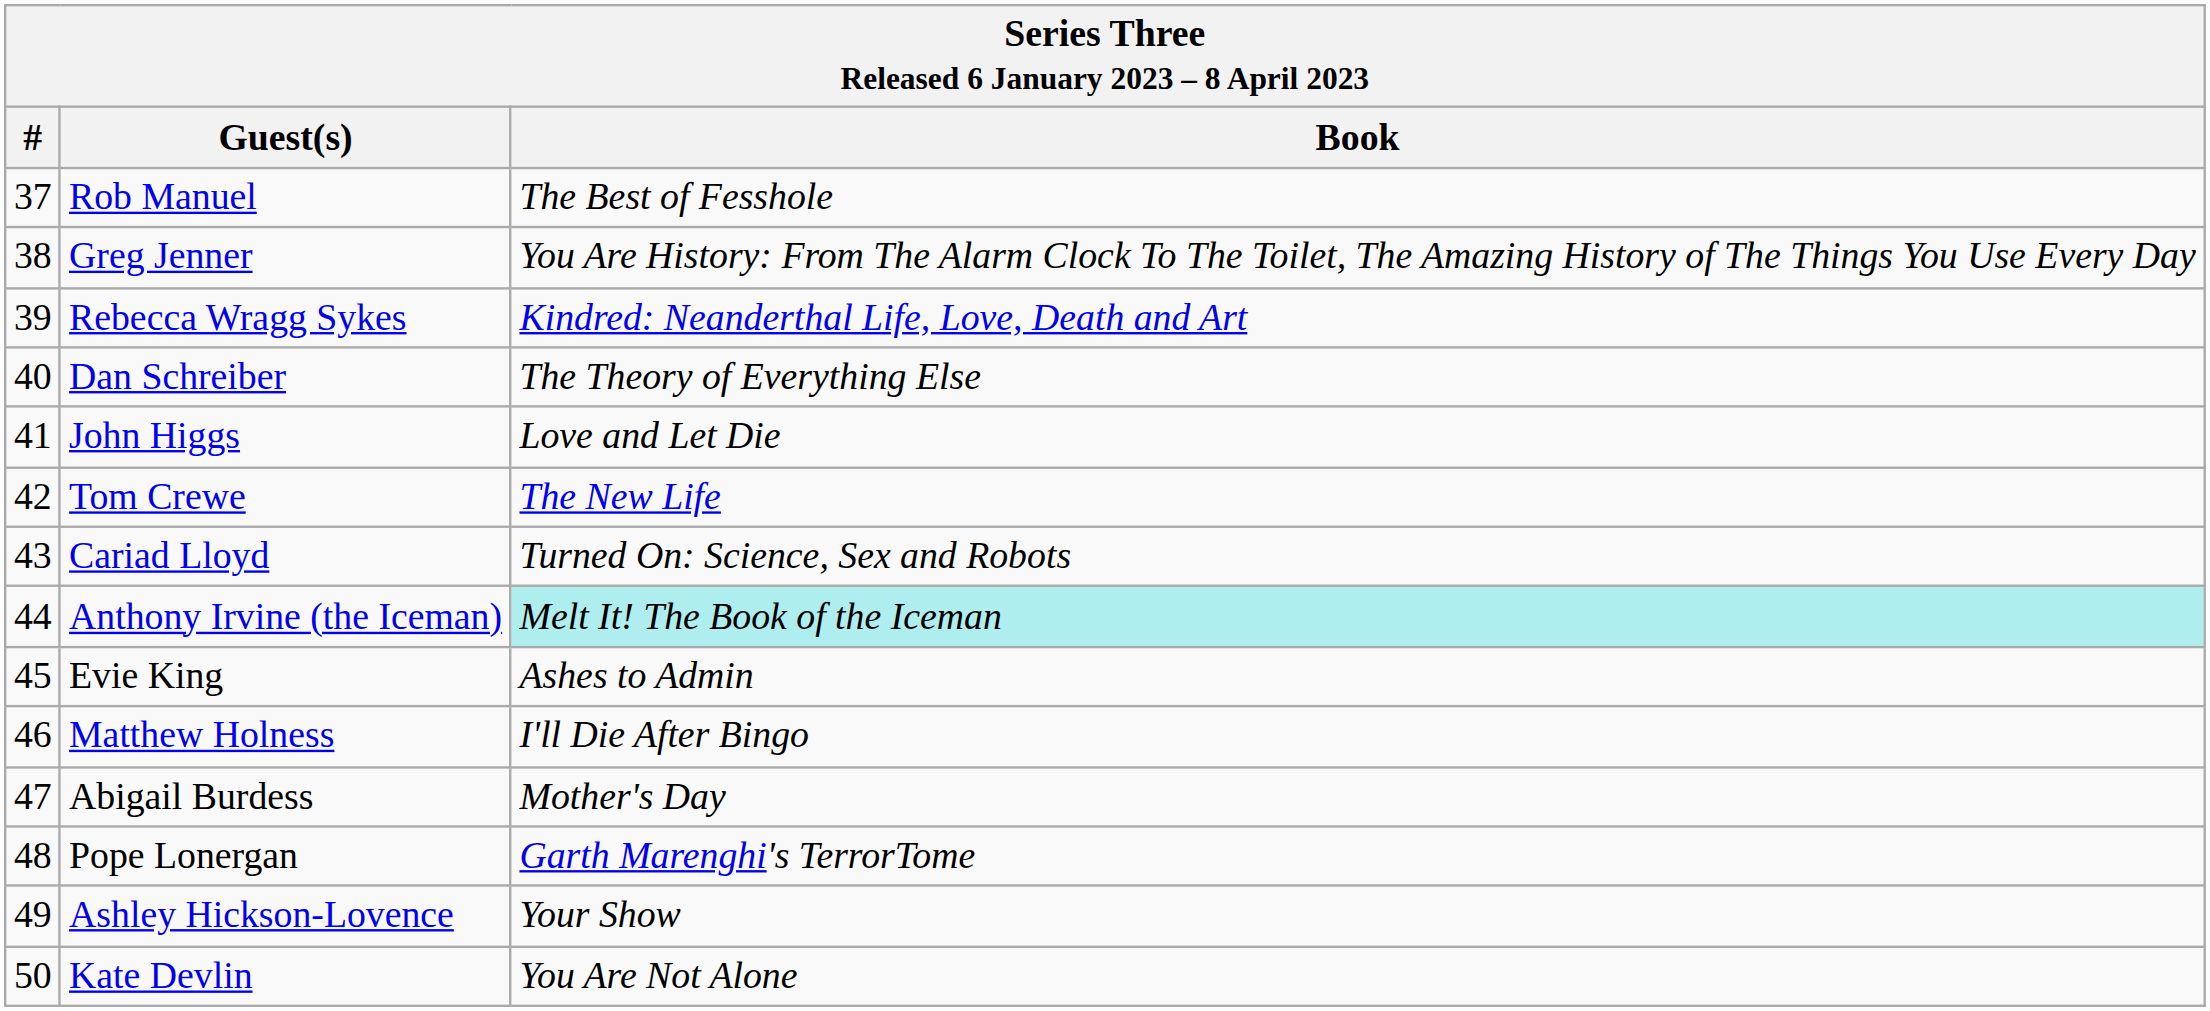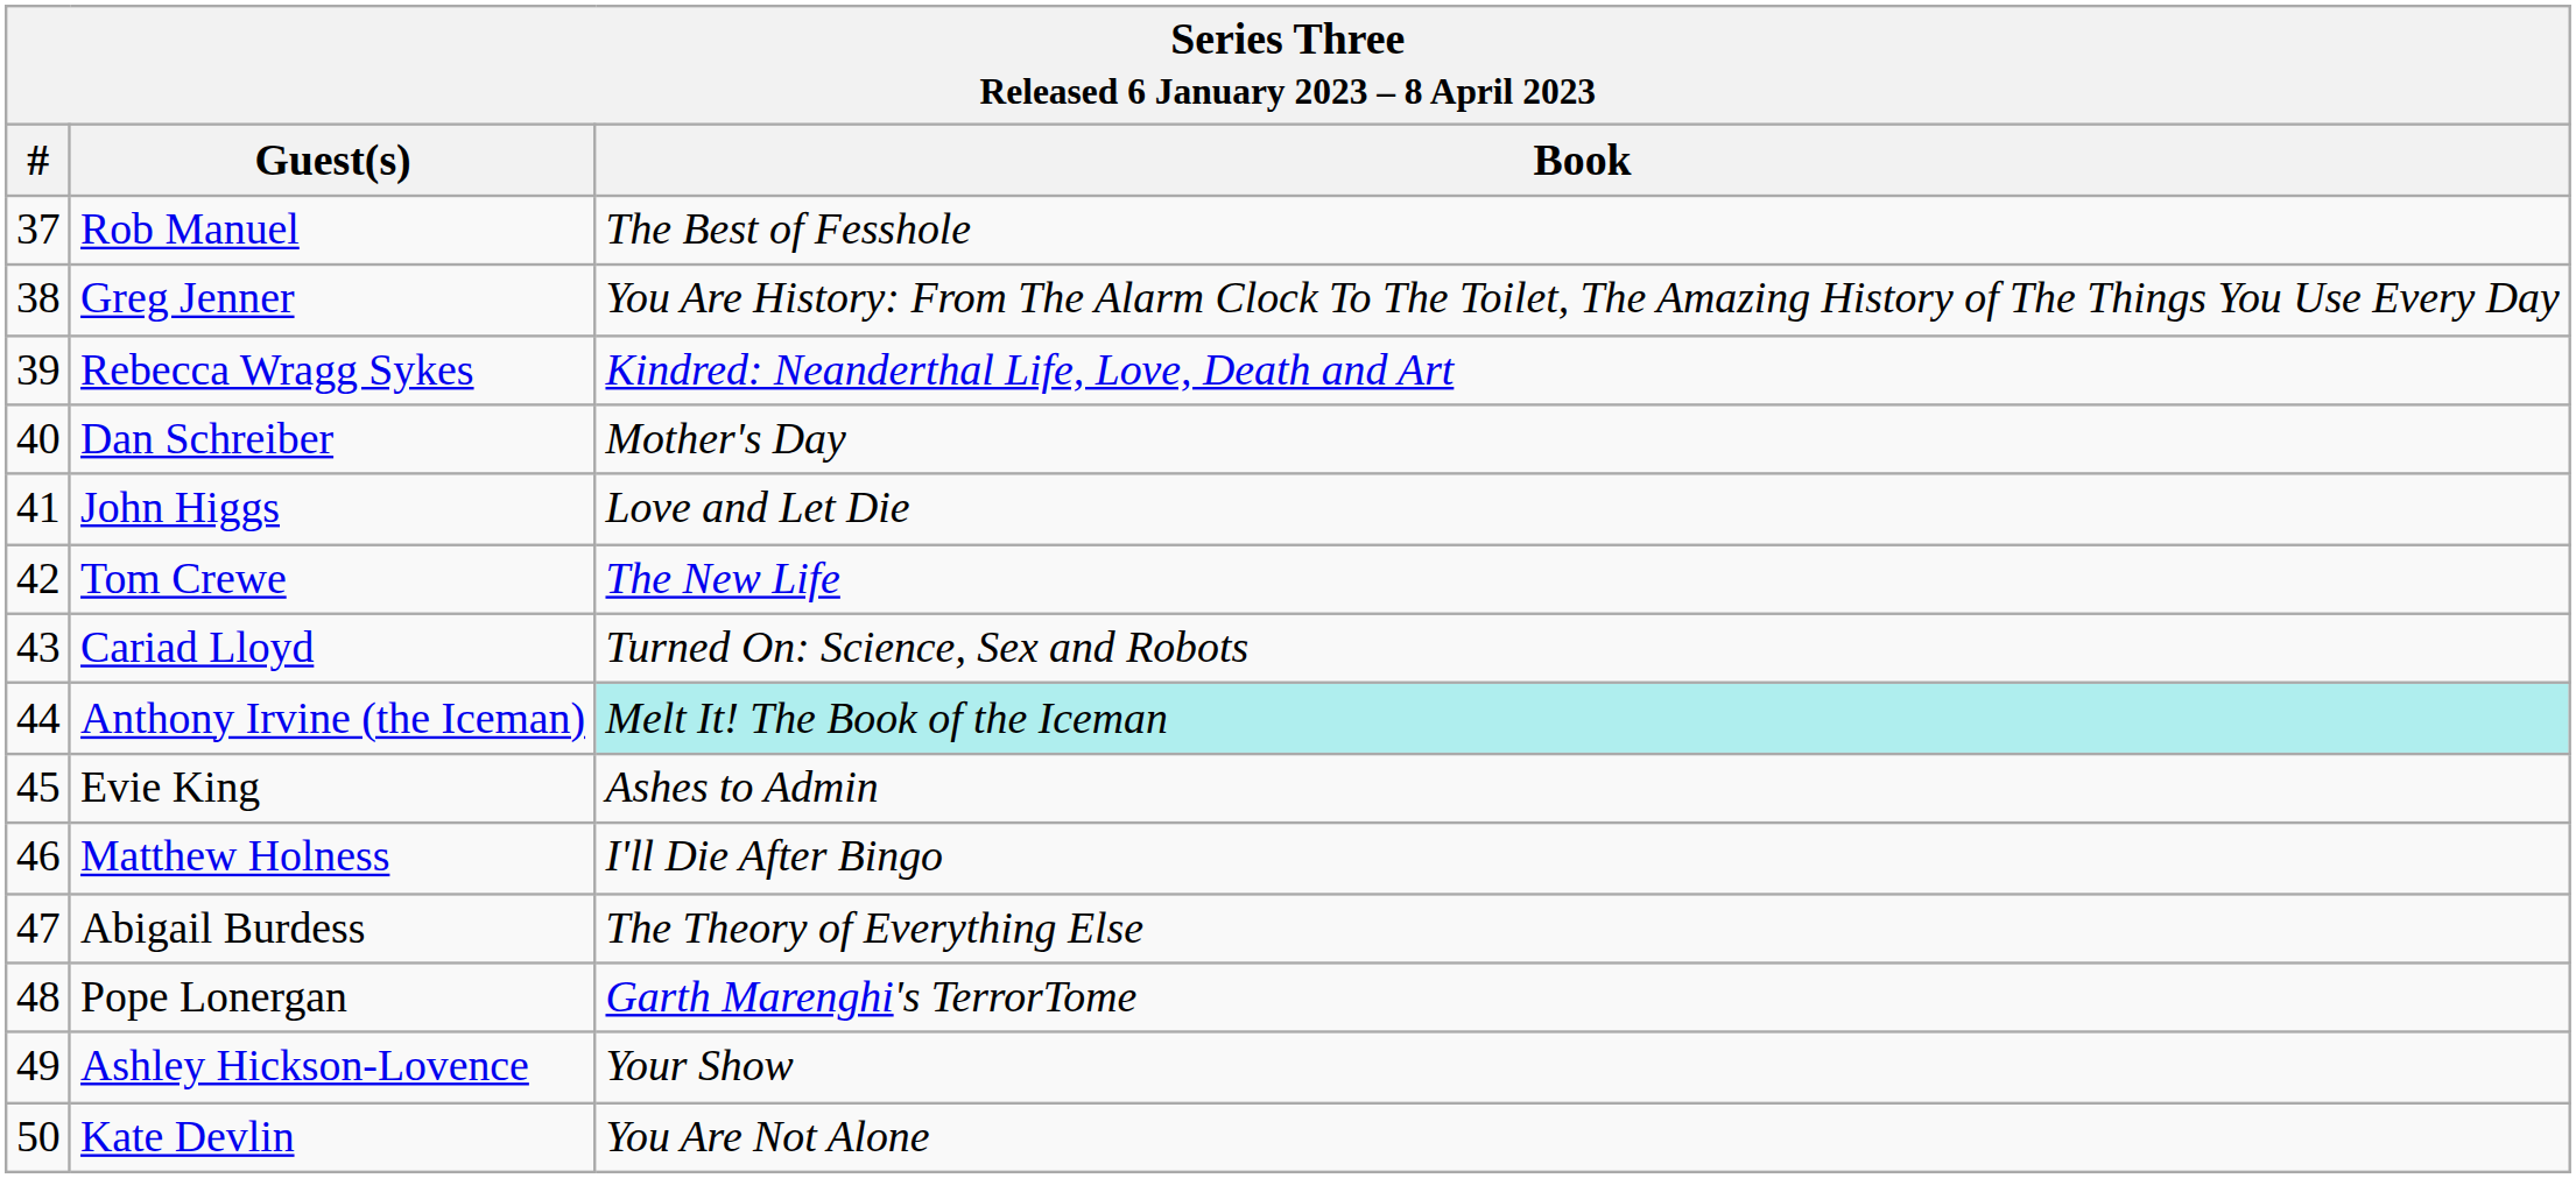Dan Schreiber | Book: The Theory of Everything Else -> Mother's Day
Abigail Burdess | Book: Mother's Day -> The Theory of Everything Else
